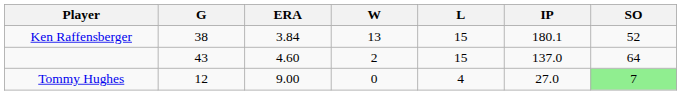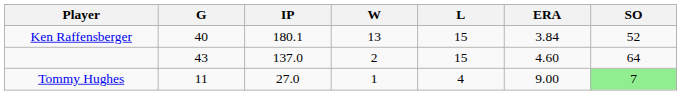columns swapped: IP <-> ERA
Ken Raffensberger | G: 38 -> 40
Tommy Hughes | G: 12 -> 11
Tommy Hughes | W: 0 -> 1
